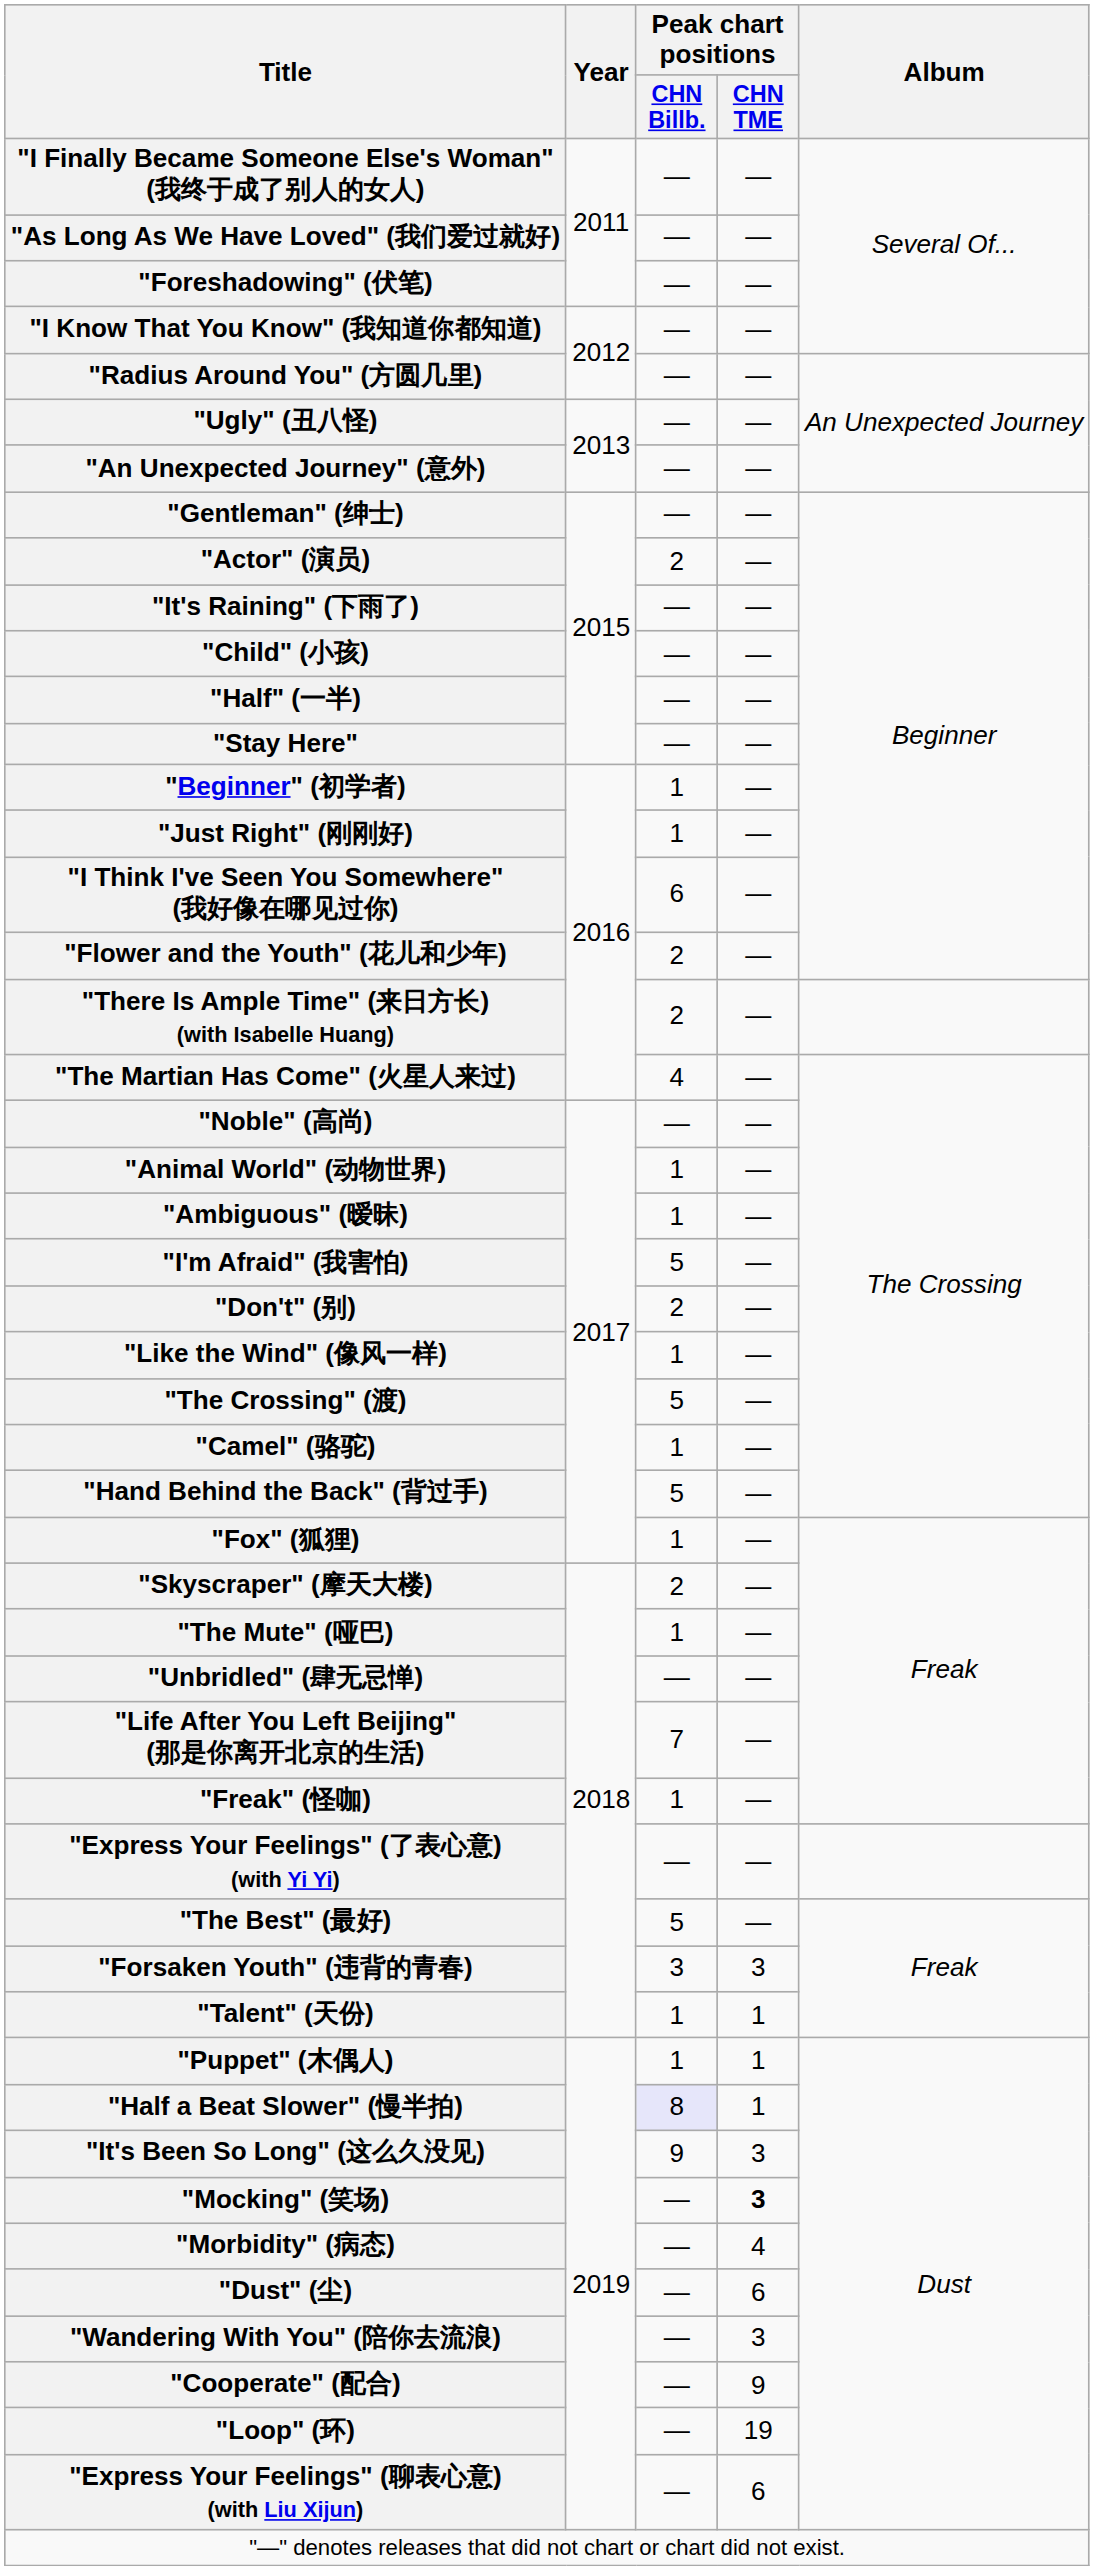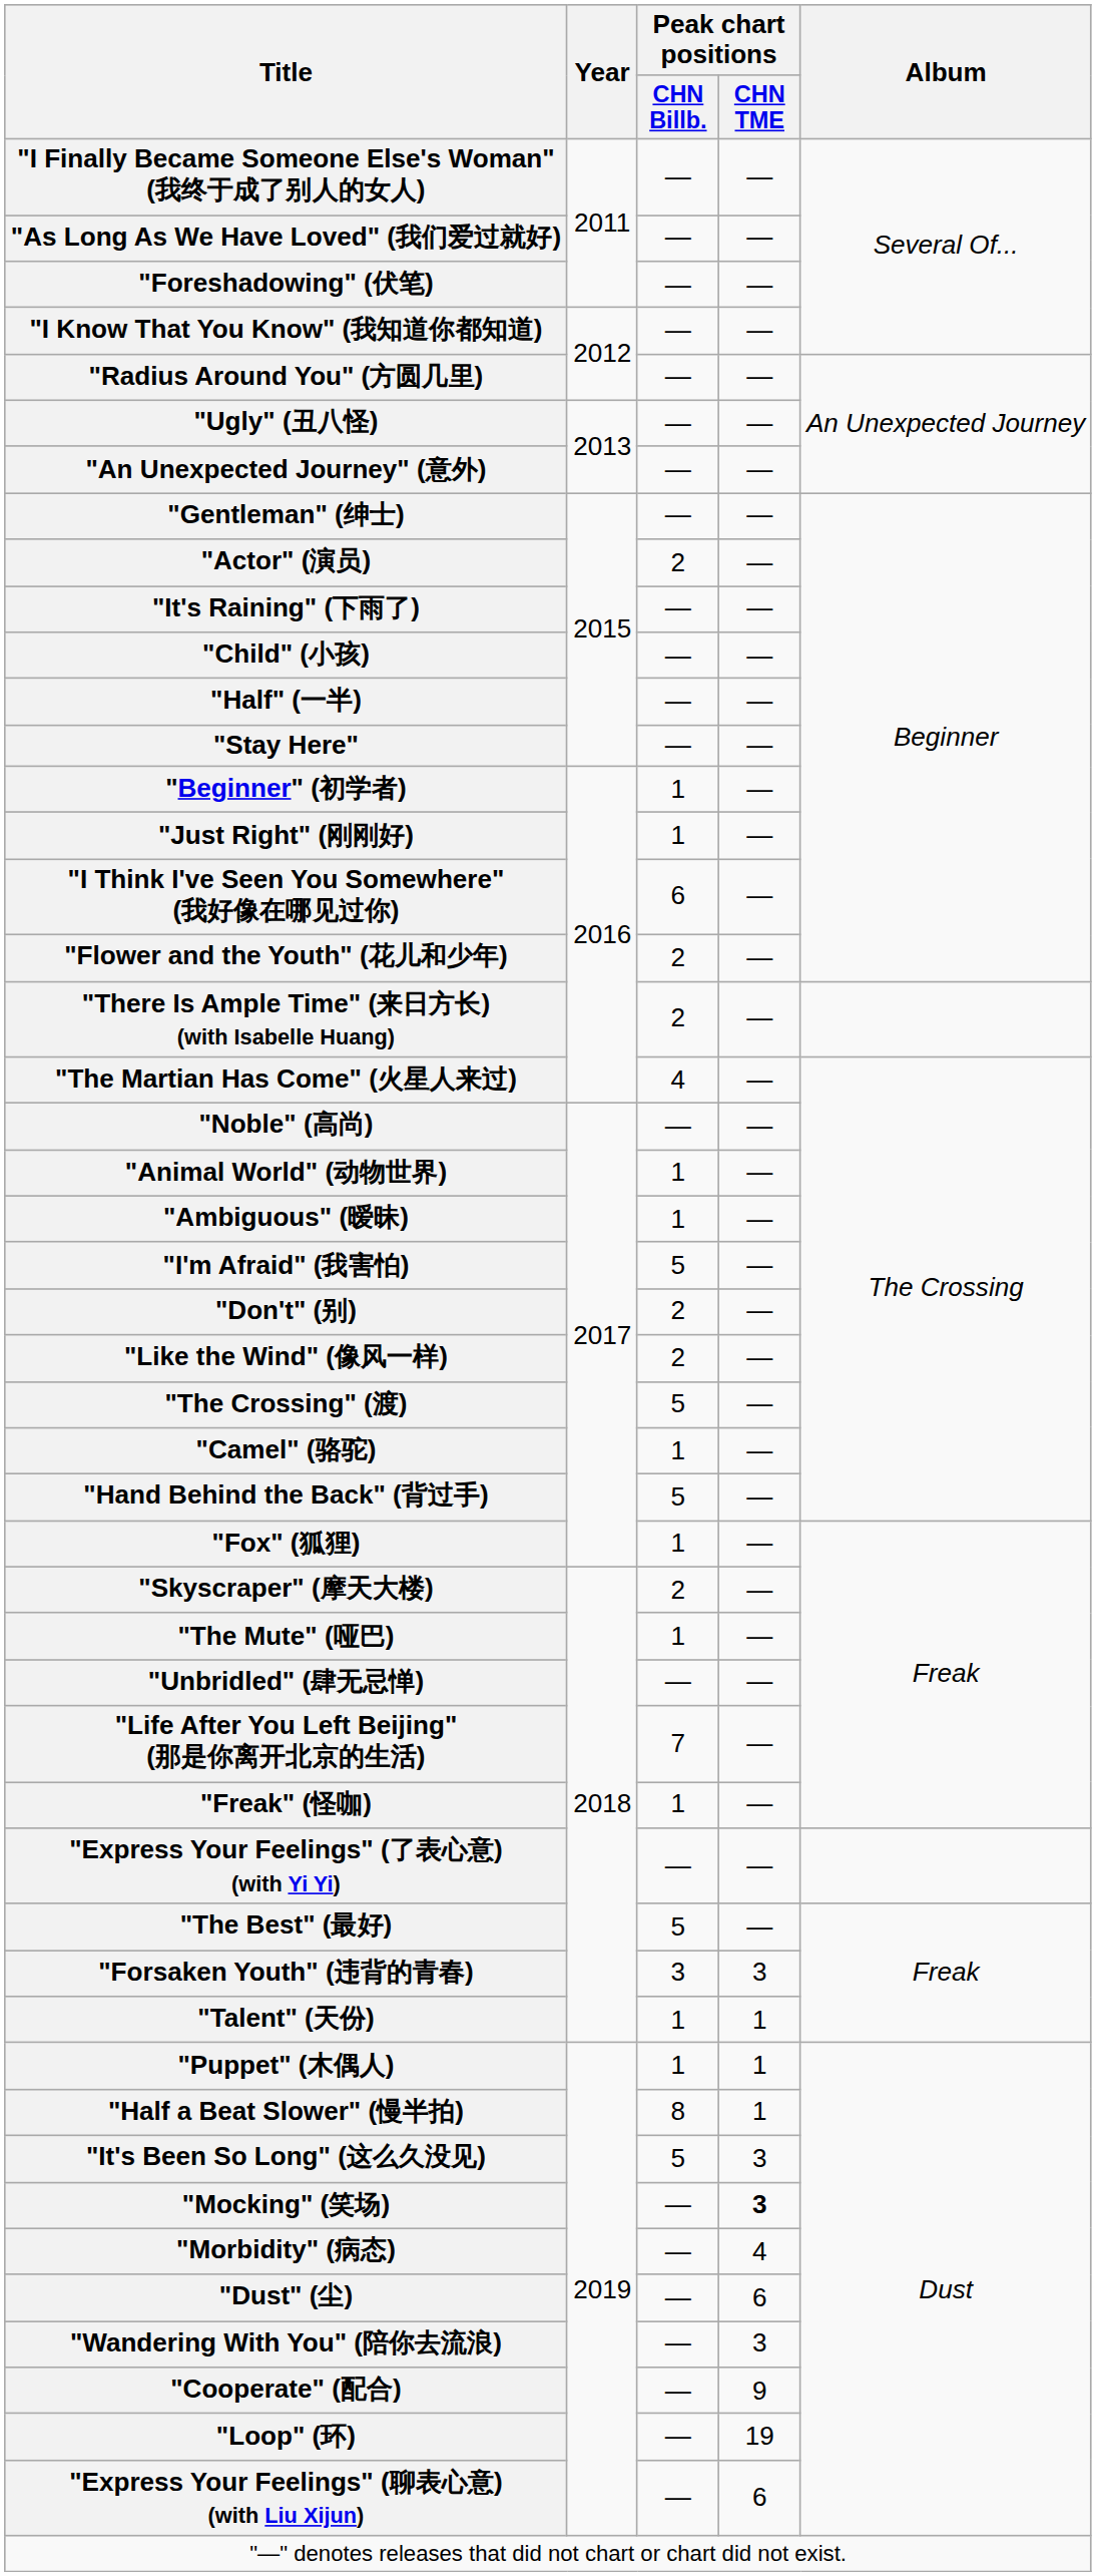"Like the Wind" (像风一样) | Peak chart positions / CHN Billb.: 1 -> 2
"Half a Beat Slower" (慢半拍) | Peak chart positions / CHN Billb.: lavender background -> no background
"It's Been So Long" (这么久没见) | Peak chart positions / CHN Billb.: 9 -> 5
